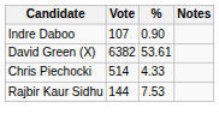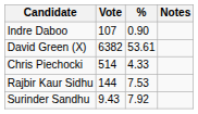+ row: Surinder Sandhu | 9.43 | 7.92
